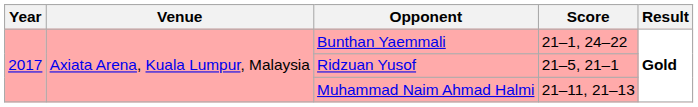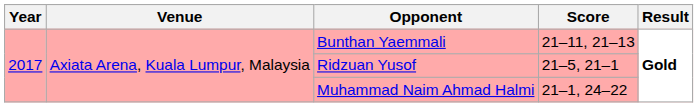Bunthan Yaemmali | Score: 21–1, 24–22 -> 21–11, 21–13
Muhammad Naim Ahmad Halmi | Score: 21–11, 21–13 -> 21–1, 24–22
